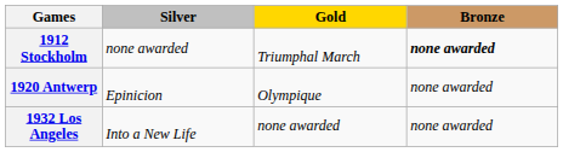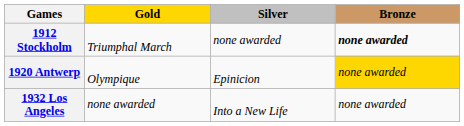columns swapped: Gold <-> Silver
1920 Antwerp | Bronze: no background -> gold background
